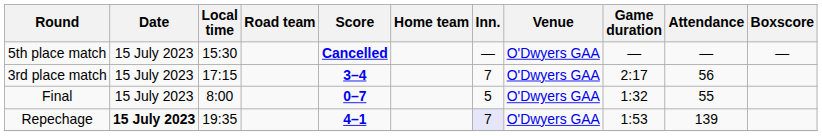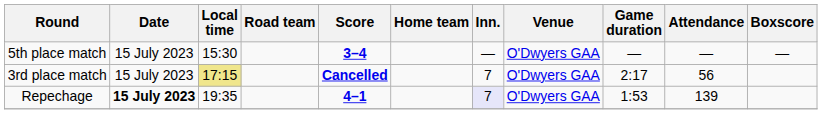5th place match | Score: Cancelled -> 3–4
3rd place match | Local time: no background -> khaki background
3rd place match | Score: 3–4 -> Cancelled
- row: Final | 15 July 2023 | 8:00 | 0–7 | 5 | O'Dwyers GAA | 1:32 | 55
